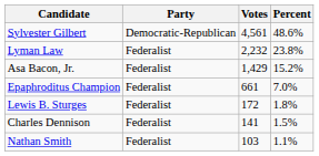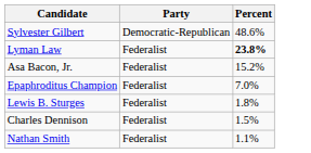- column: Votes | 4,561 | 2,232 | 1,429 | 661 | 172 | 141 | 103
Lyman Law | Percent: normal -> bold
